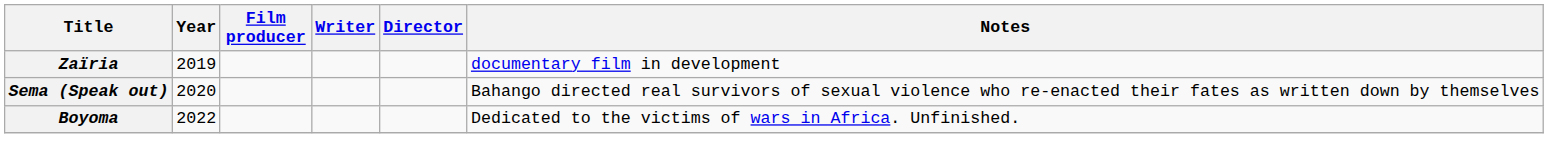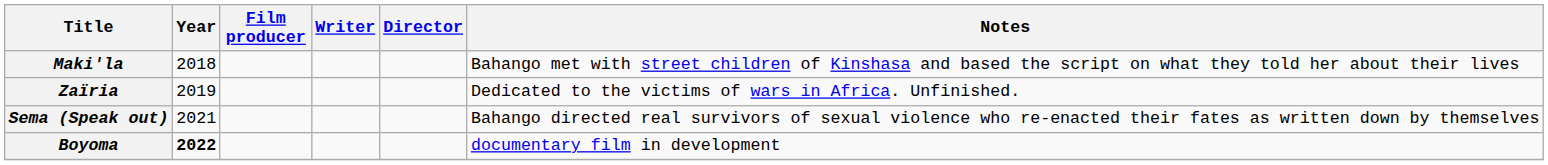+ row: Maki'la | 2018 | Bahango met with street children of Kinshasa and based the script on what they told her about their lives
Zaïria | Notes: documentary film in development -> Dedicated to the victims of wars in Africa. Unfinished.
Sema (Speak out) | Year: 2020 -> 2021
Boyoma | Year: normal -> bold
Boyoma | Notes: Dedicated to the victims of wars in Africa. Unfinished. -> documentary film in development
